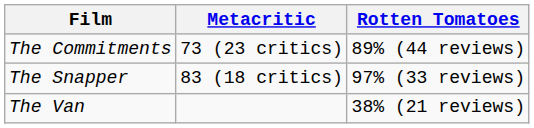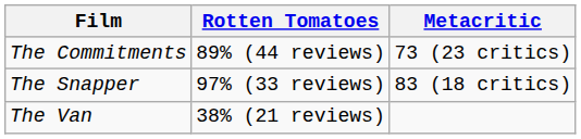columns swapped: Rotten Tomatoes <-> Metacritic
